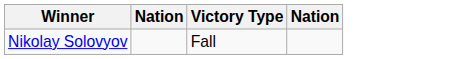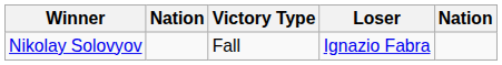+ column: Loser | Ignazio Fabra
